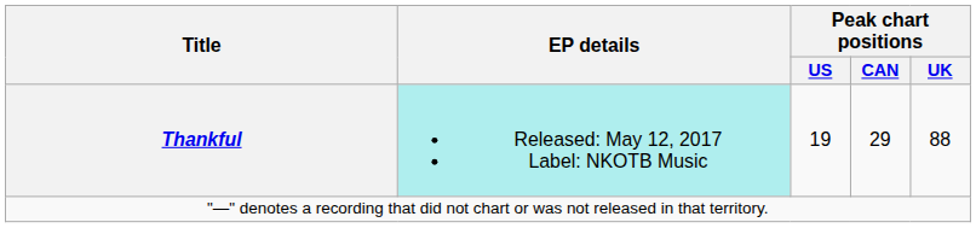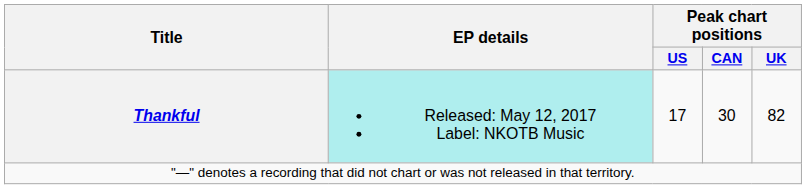Thankful | Peak chart positions / US: 19 -> 17
Thankful | Peak chart positions / CAN: 29 -> 30
Thankful | Peak chart positions / UK: 88 -> 82
